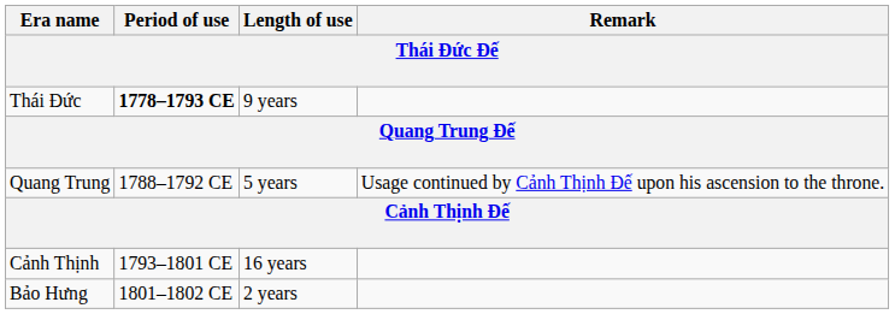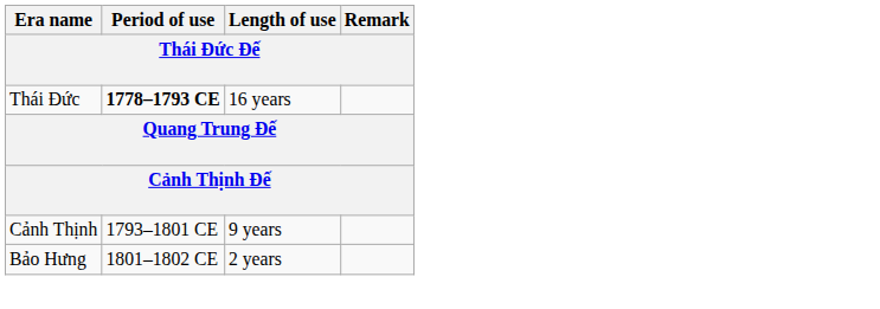Thái Đức | Length of use: 9 years -> 16 years
- row: Quang Trung | 1788–1792 CE | 5 years | Usage continued by Cảnh Thịnh Đế upon his ascension to the throne.
Cảnh Thịnh | Length of use: 16 years -> 9 years
